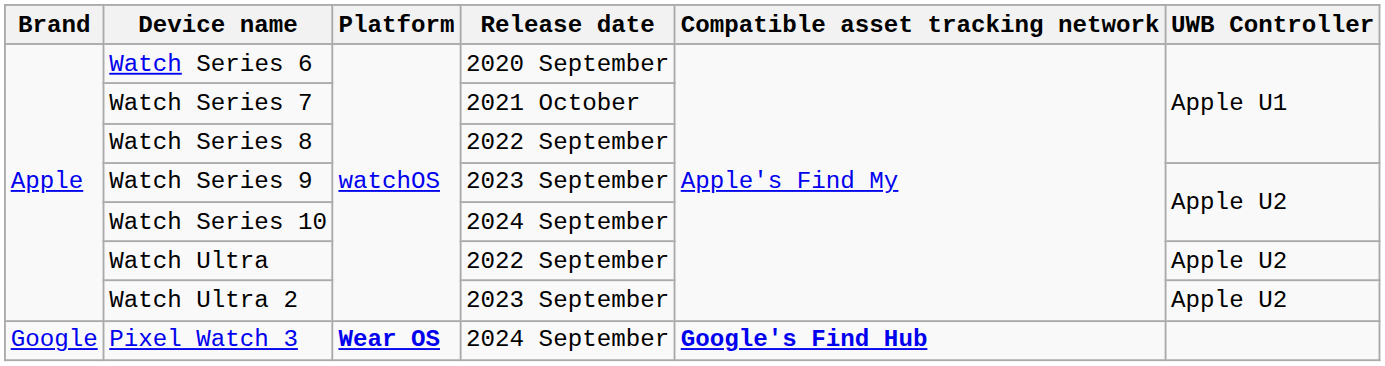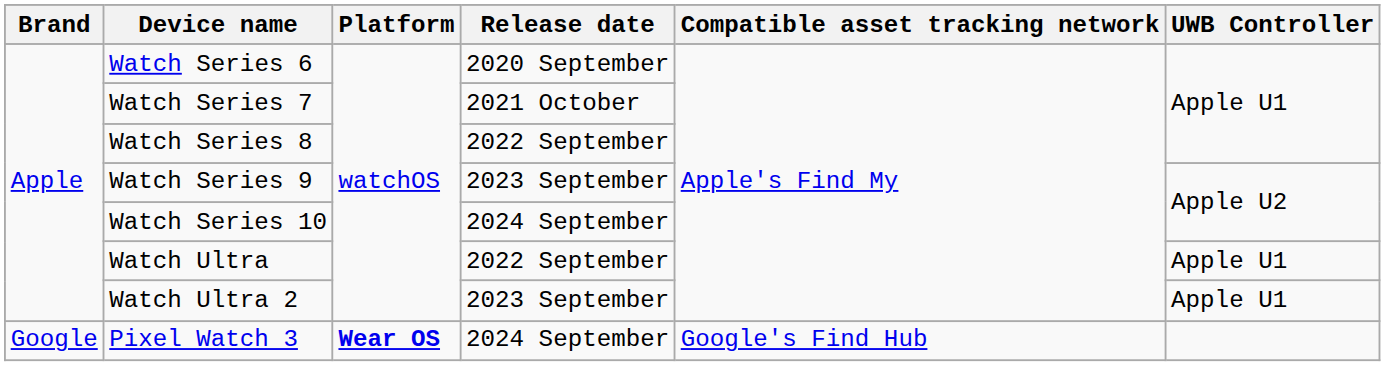Watch Ultra | UWB Controller: Apple U2 -> Apple U1
Watch Ultra 2 | UWB Controller: Apple U2 -> Apple U1
Pixel Watch 3 | Compatible asset tracking network: bold -> normal
